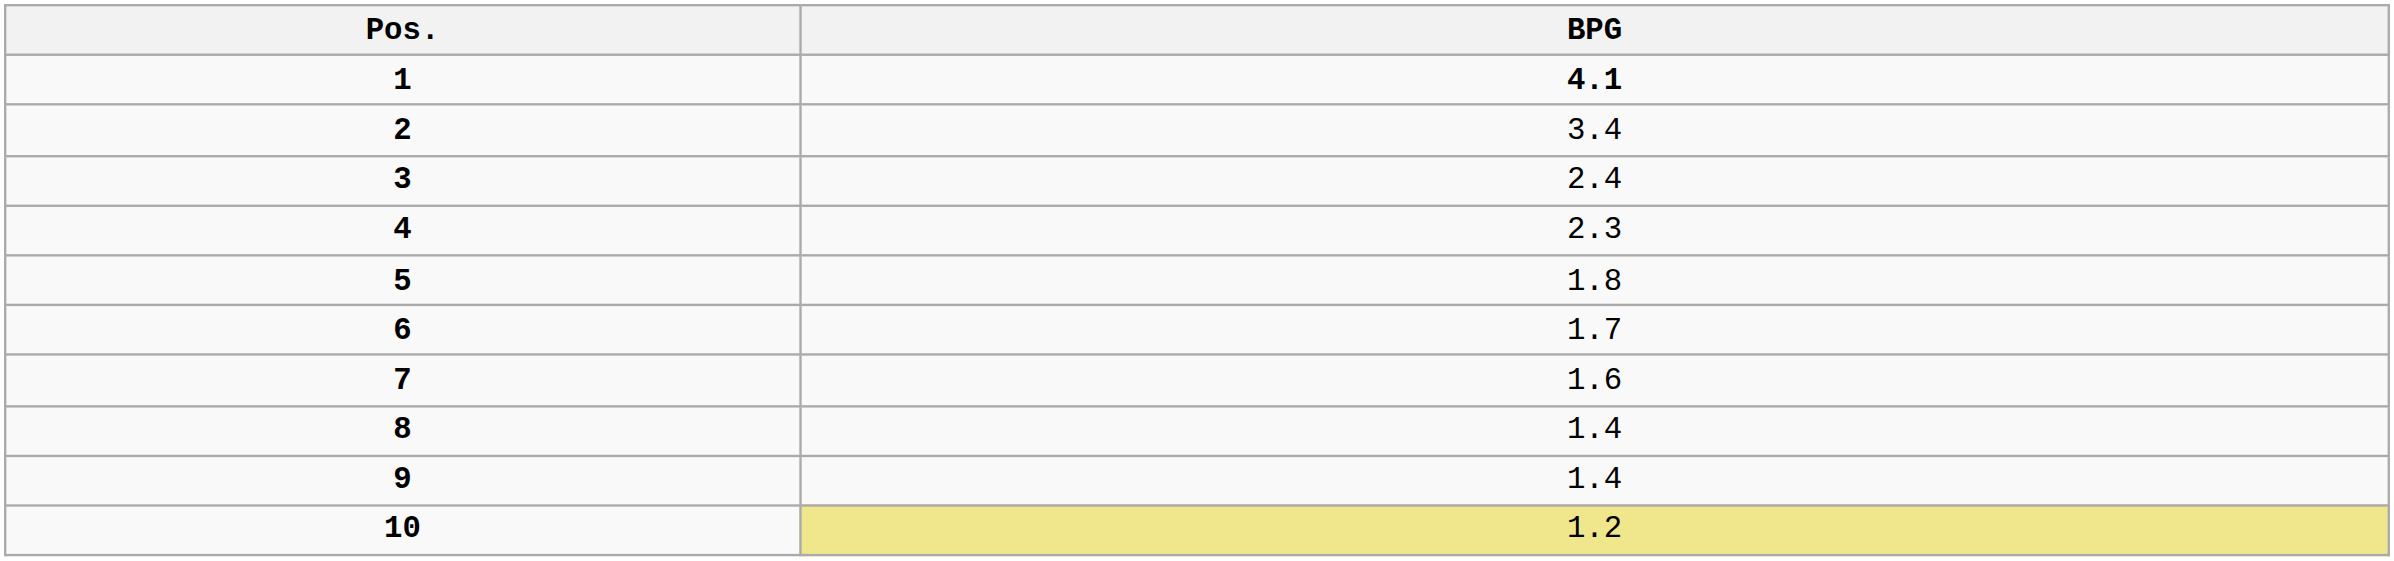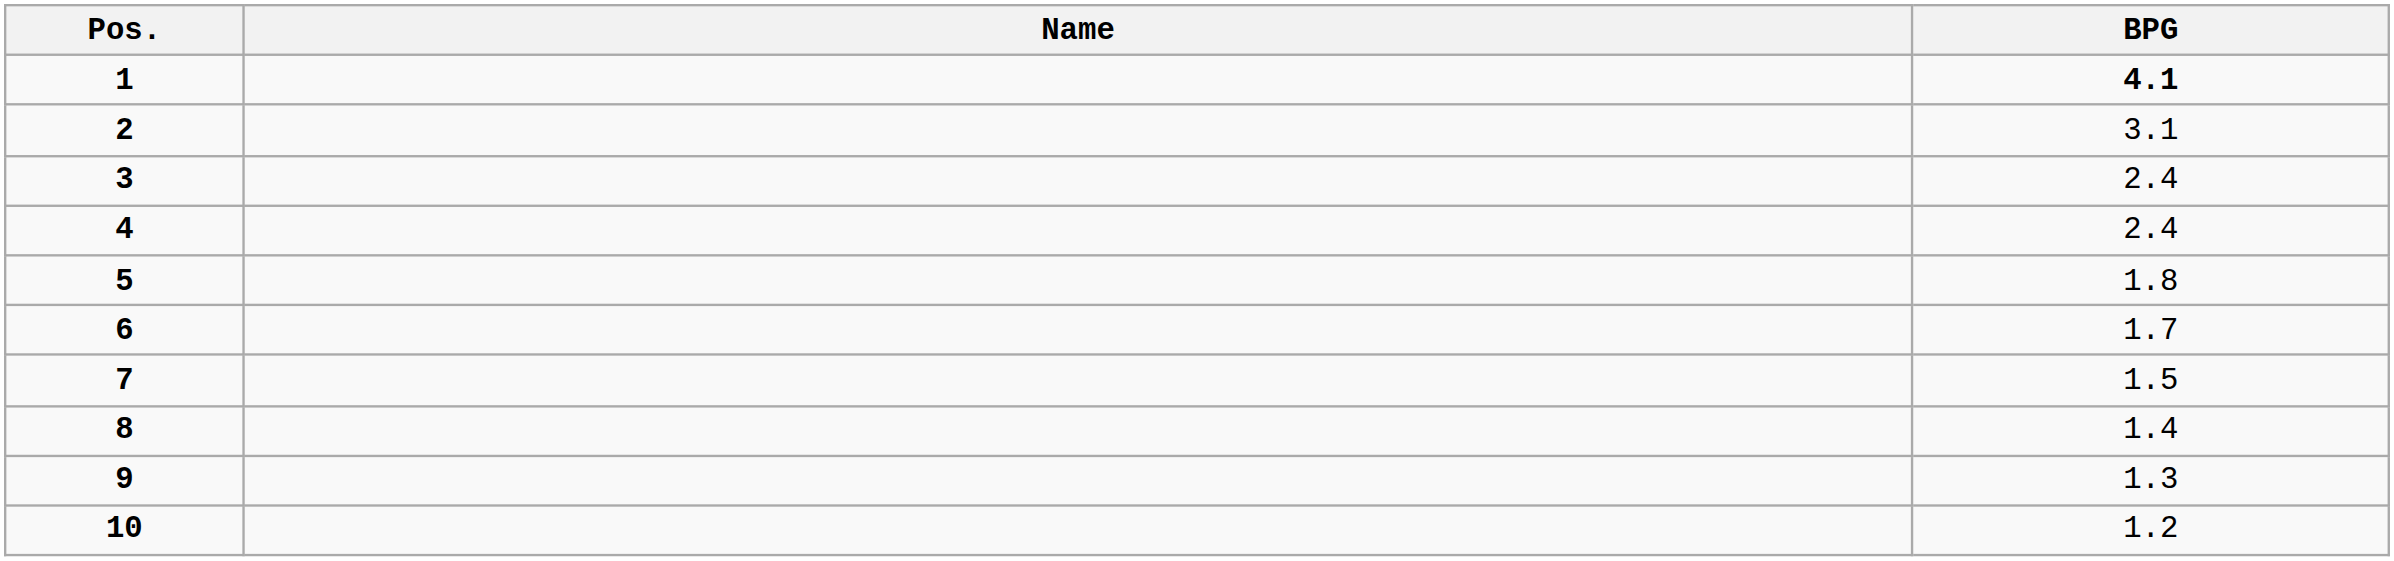+ column: Name
2 | BPG: 3.4 -> 3.1
4 | BPG: 2.3 -> 2.4
7 | BPG: 1.6 -> 1.5
9 | BPG: 1.4 -> 1.3
10 | BPG: khaki background -> no background
